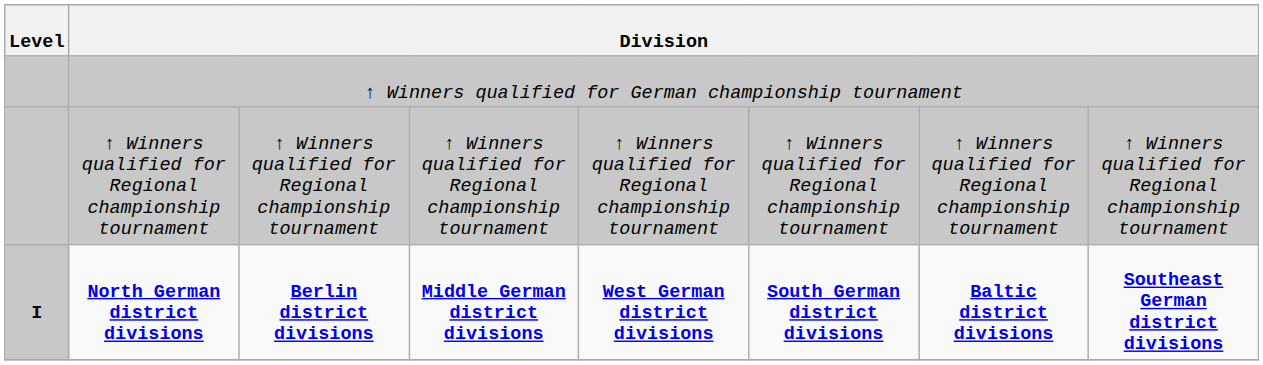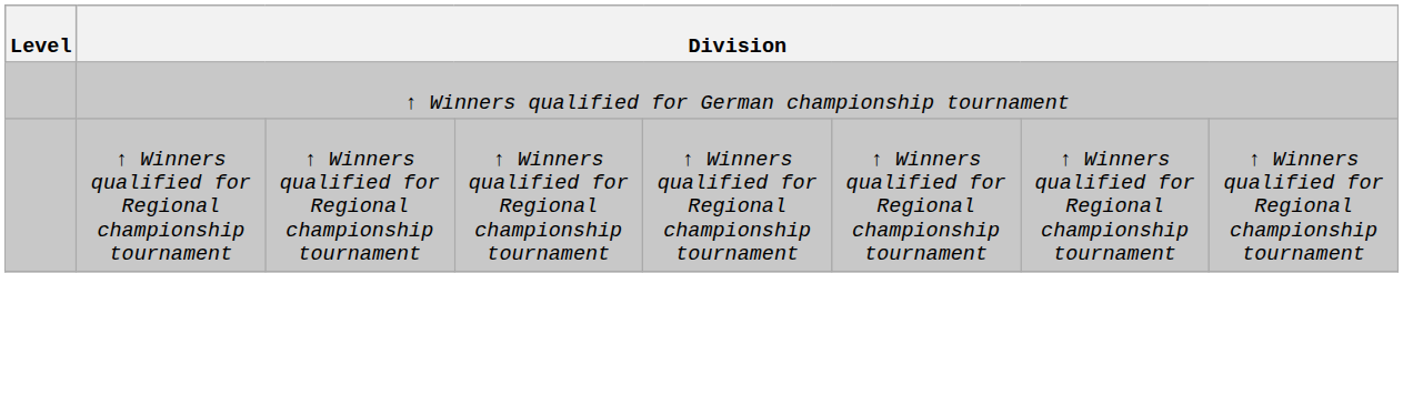- row: I | North German district divisions | Berlin district divisions | Middle German district divisions | West German district divisions | South German district divisions | Baltic district divisions | Southeast German district divisions
